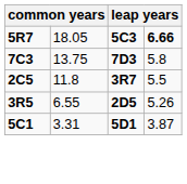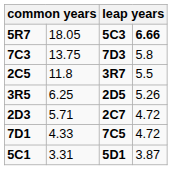3R5 | column 2: 6.55 -> 6.25
+ row: 2D3 | 5.71 | 2C7 | 4.72
+ row: 7D1 | 4.33 | 7C5 | 4.72
